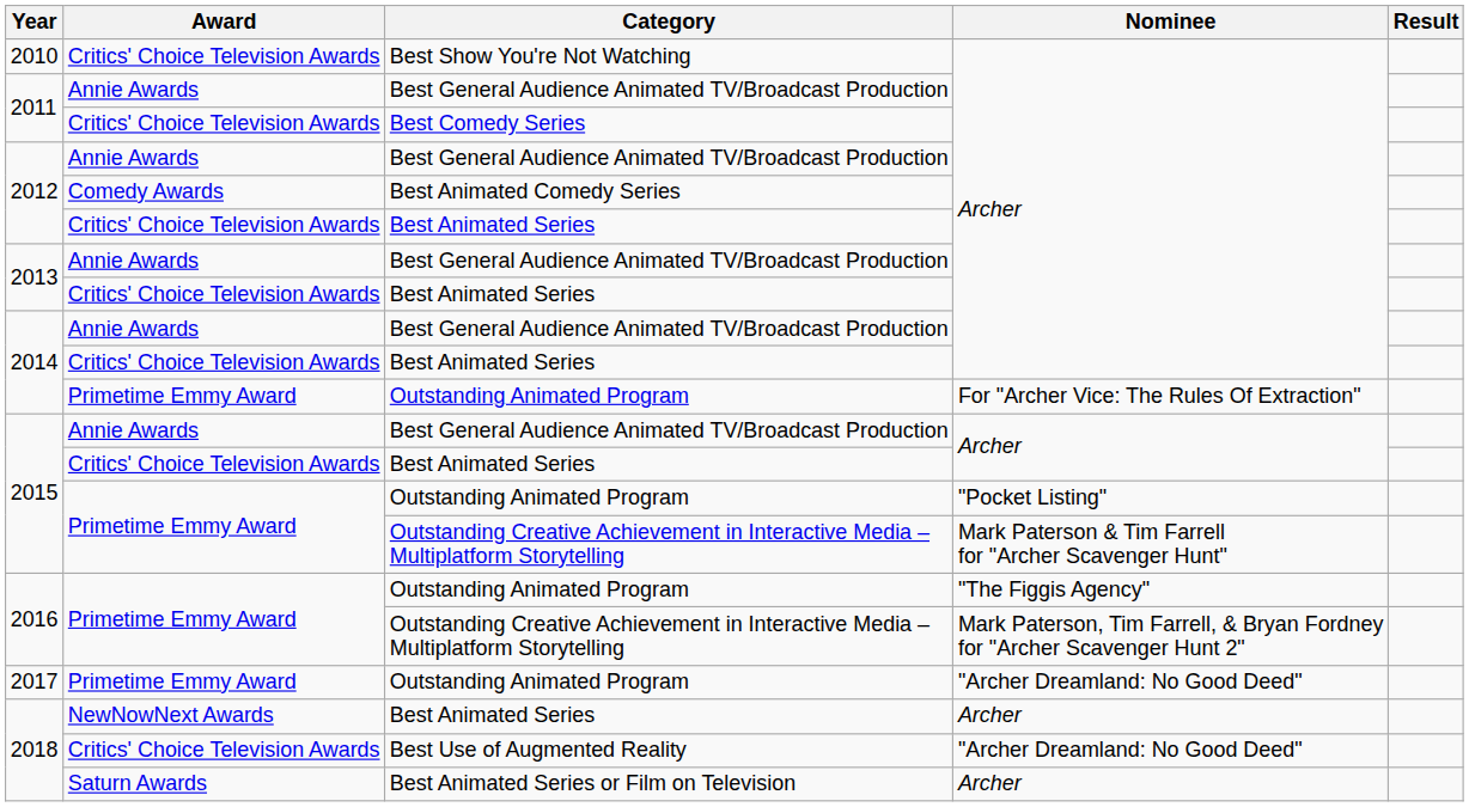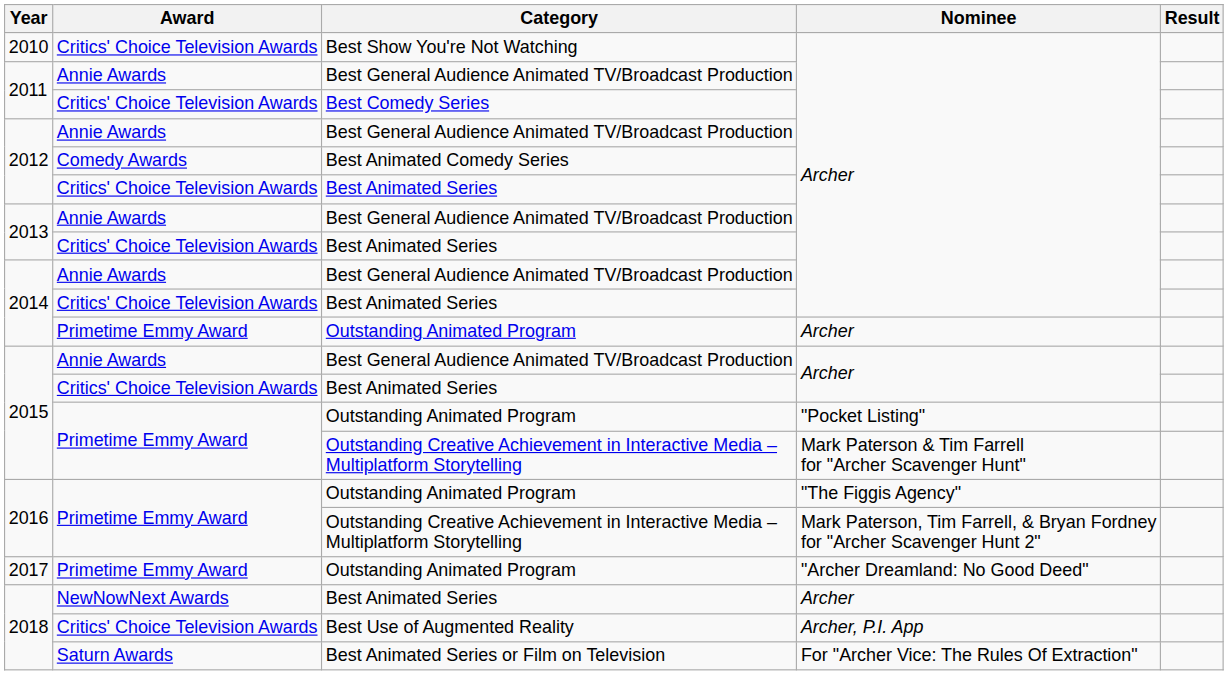2014 / Outstanding Animated Program | Nominee: For "Archer Vice: The Rules Of Extraction" -> Archer
2018 / Best Use of Augmented Reality | Nominee: "Archer Dreamland: No Good Deed" -> Archer, P.I. App
2018 / Best Animated Series or Film on Television | Nominee: Archer -> For "Archer Vice: The Rules Of Extraction"
